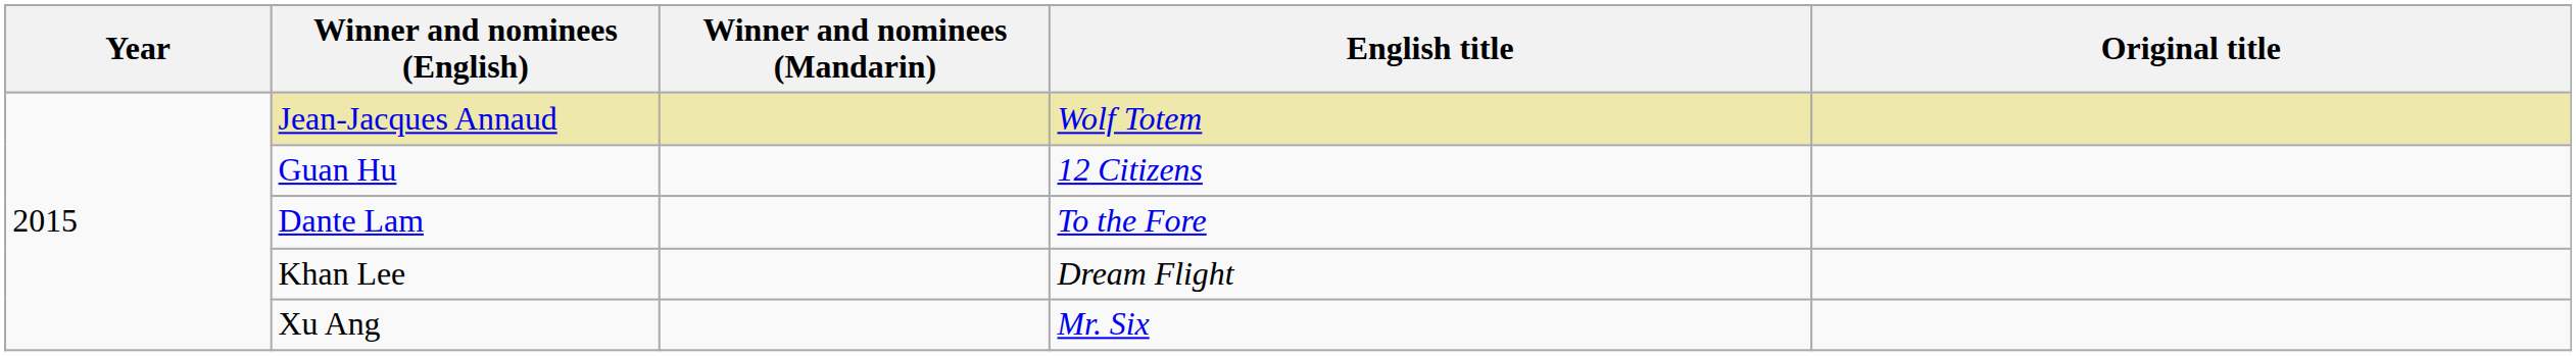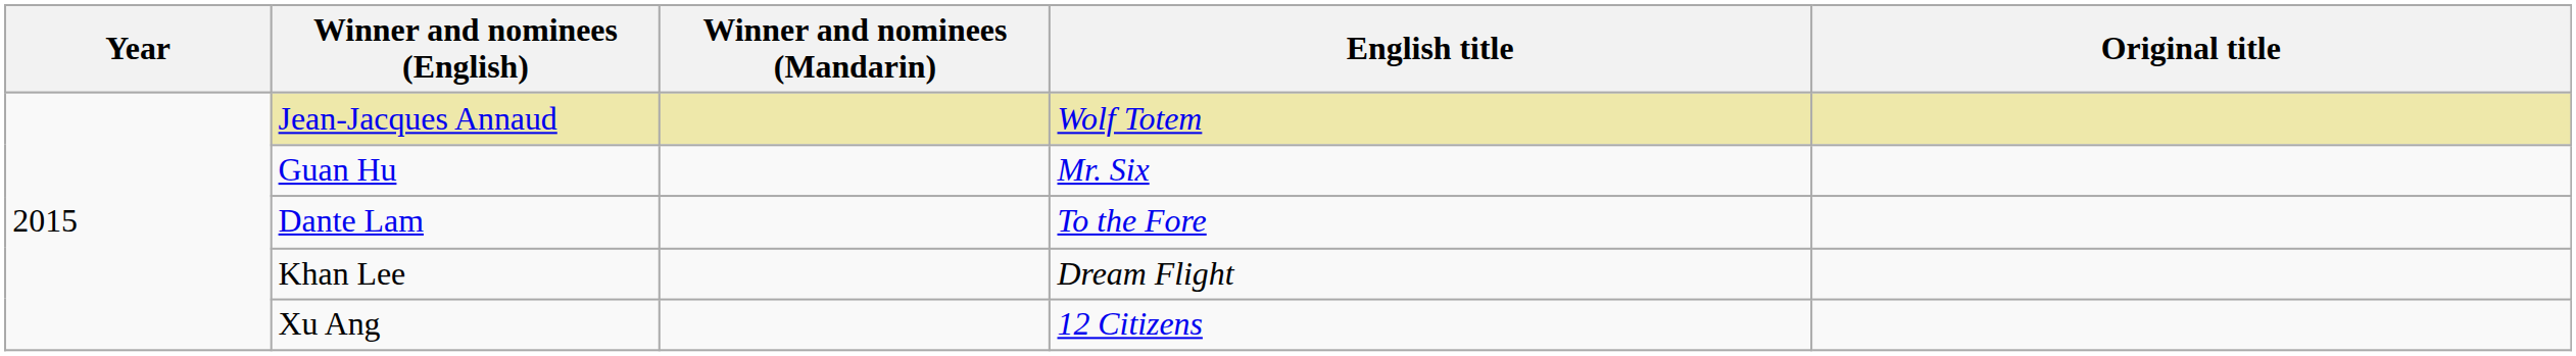Guan Hu | English title: 12 Citizens -> Mr. Six
Xu Ang | English title: Mr. Six -> 12 Citizens
